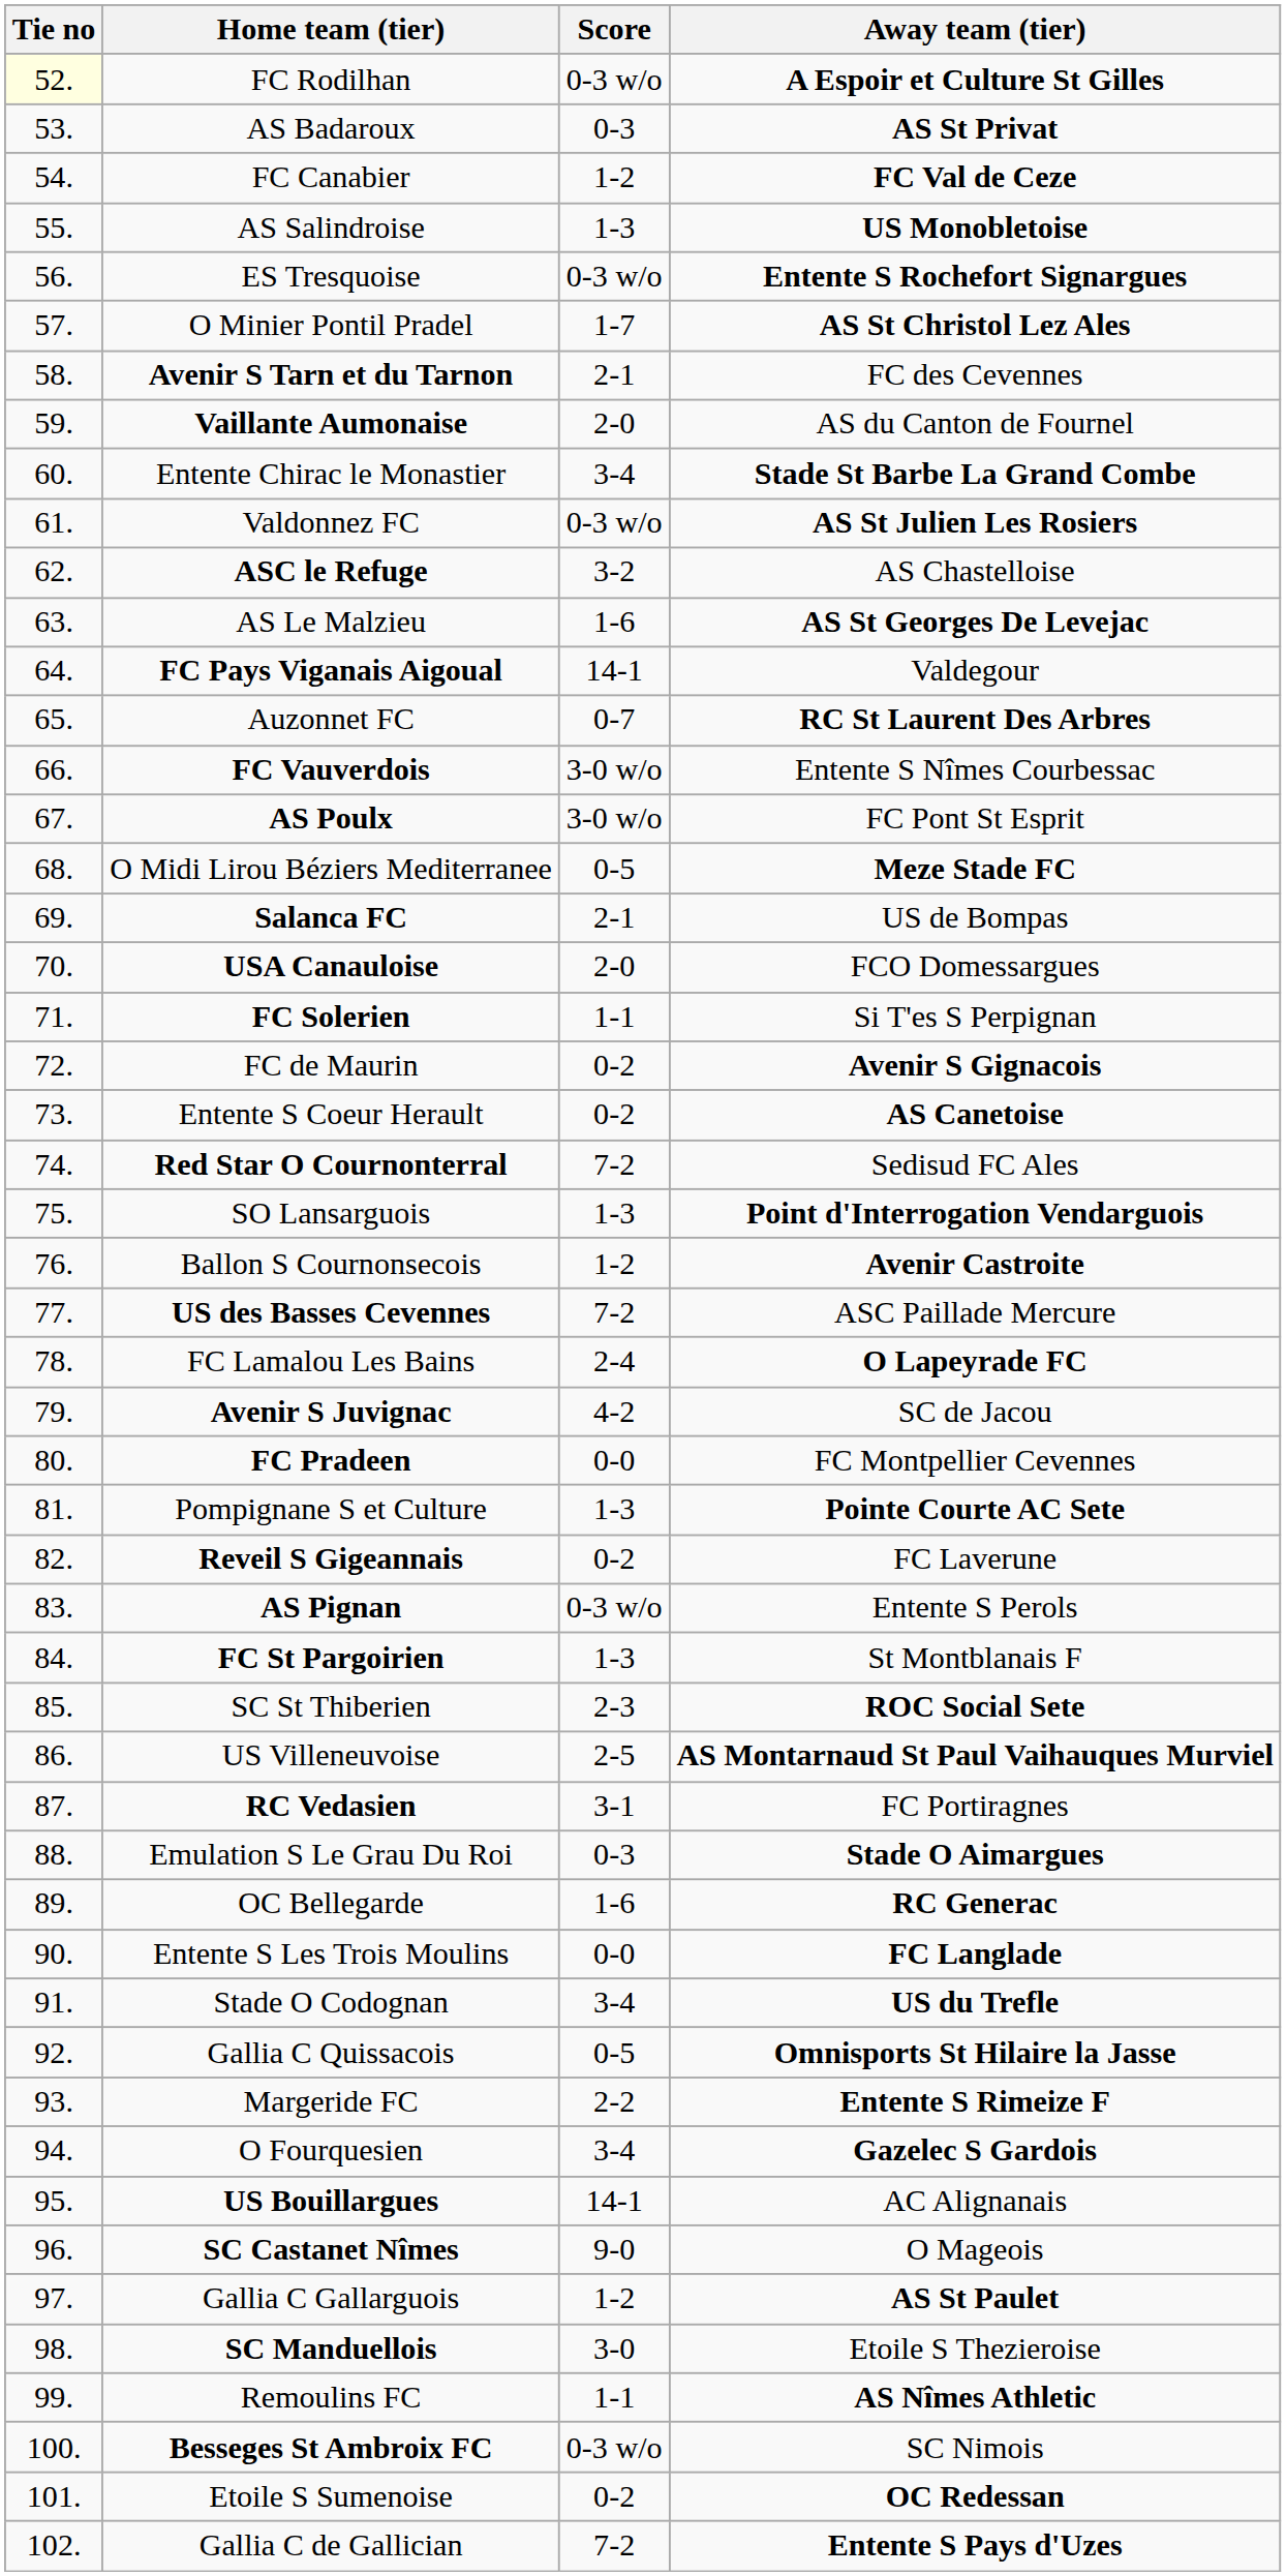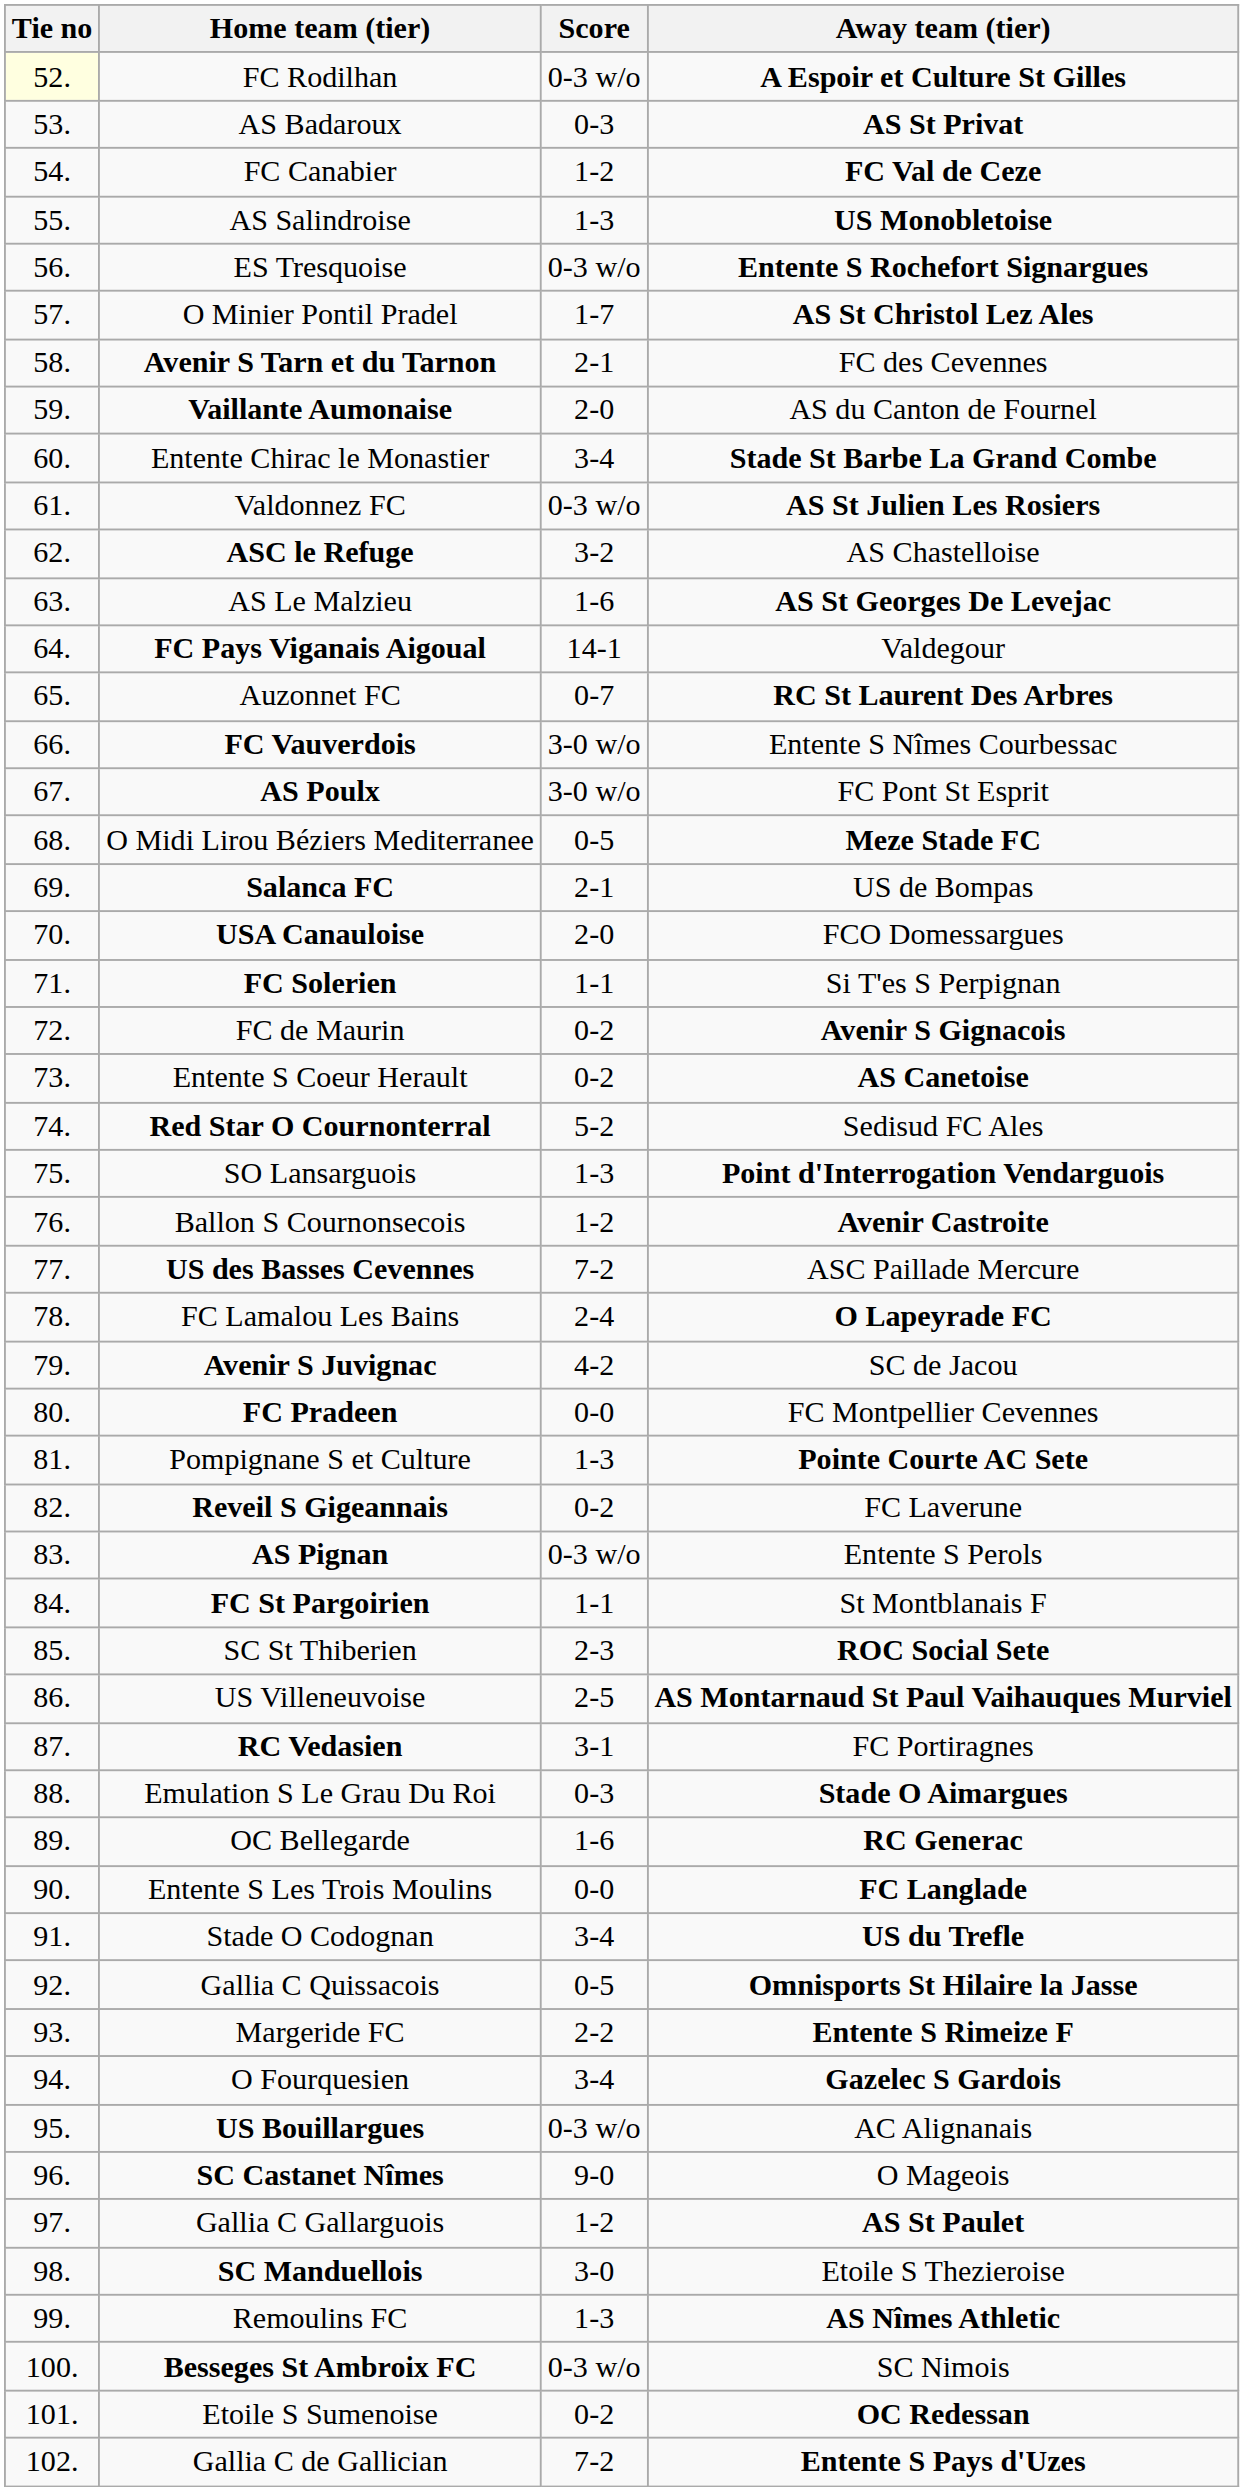Red Star O Cournonterral | Score: 7-2 -> 5-2
FC St Pargoirien | Score: 1-3 -> 1-1
US Bouillargues | Score: 14-1 -> 0-3 w/o
Remoulins FC | Score: 1-1 -> 1-3
